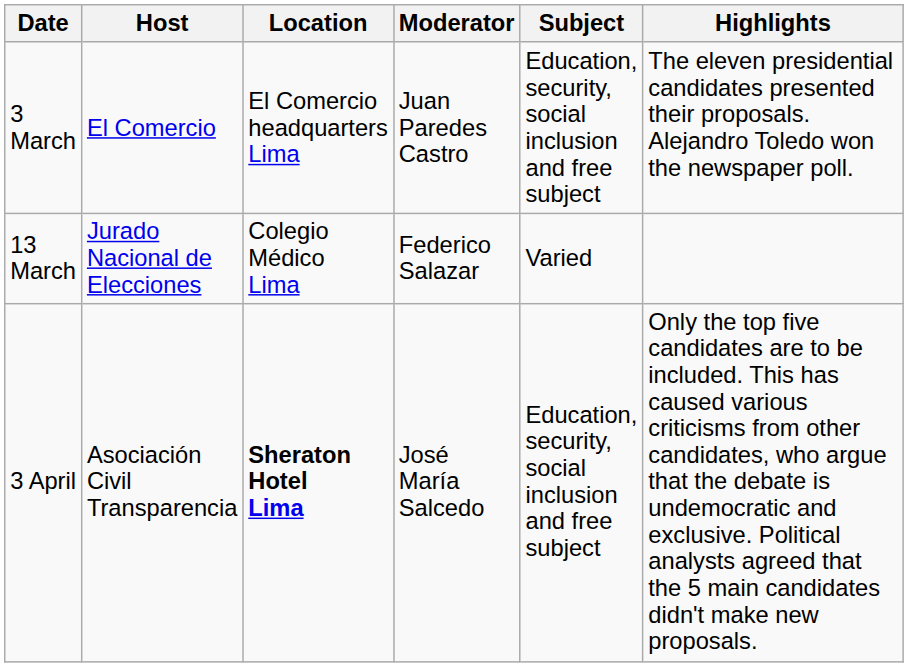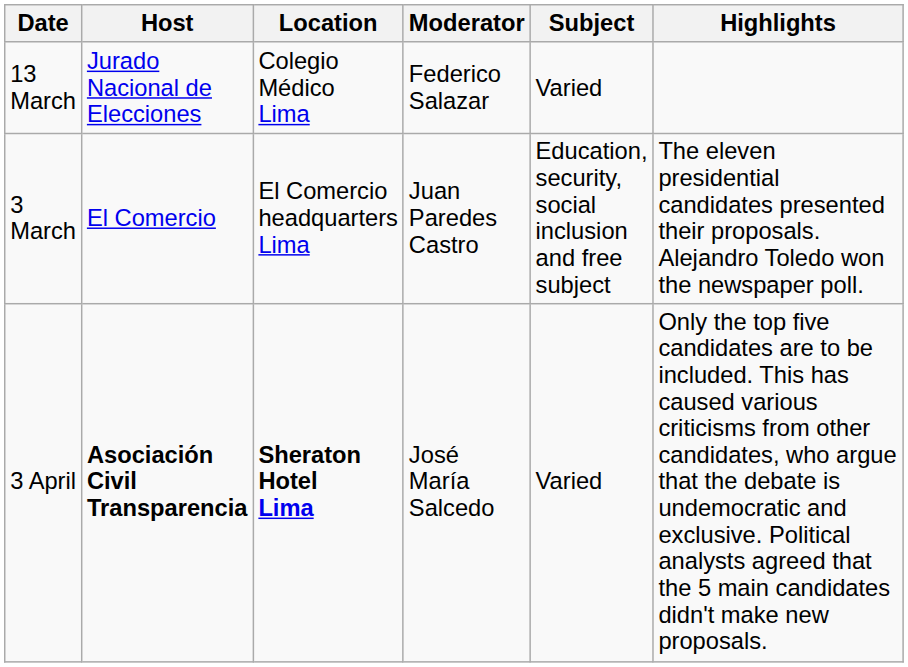rows swapped: 3 March <-> 13 March
3 April | Host: normal -> bold
3 April | Subject: Education, security, social inclusion and free subject -> Varied
